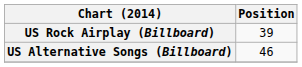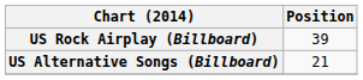US Alternative Songs (Billboard) | Position: 46 -> 21
